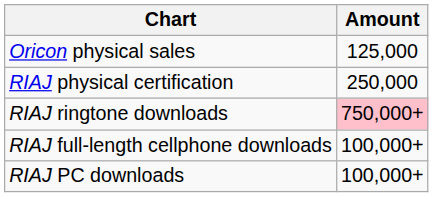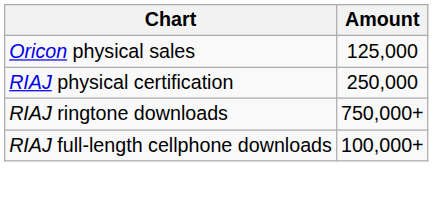RIAJ ringtone downloads | Amount: pink background -> no background
- row: RIAJ PC downloads | 100,000+
